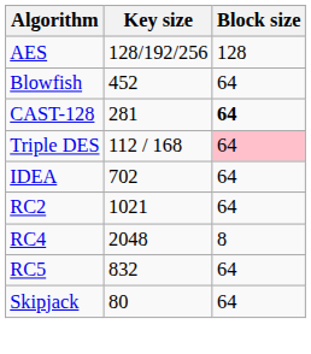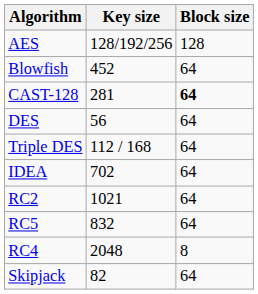+ row: DES | 56 | 64
Triple DES | Block size: pink background -> no background
rows swapped: RC4 <-> RC5
Skipjack | Key size: 80 -> 82
